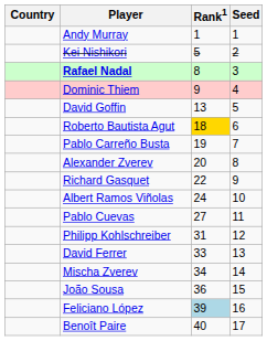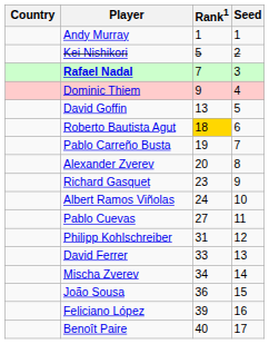Rafael Nadal | Rank1: 8 -> 7
Richard Gasquet | Rank1: 22 -> 23
Feliciano López | Rank1: lightblue background -> no background
